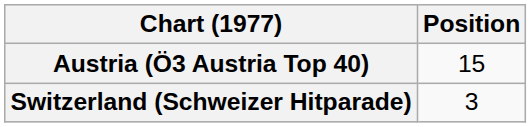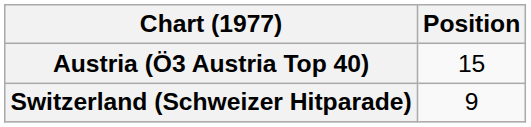Switzerland (Schweizer Hitparade) | Position: 3 -> 9
